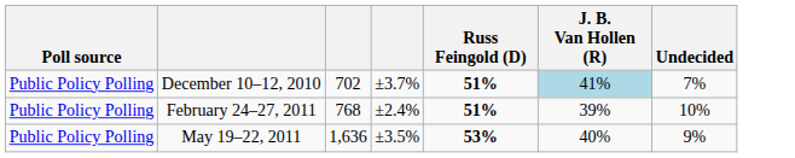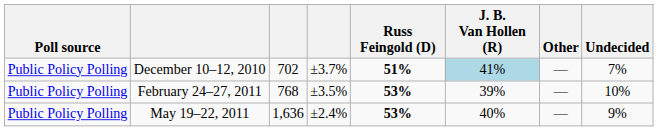+ column: Other | — | — | —
February 24–27, 2011 | column 4: ±2.4% -> ±3.5%
February 24–27, 2011 | Russ Feingold (D): 51% -> 53%
May 19–22, 2011 | column 4: ±3.5% -> ±2.4%
